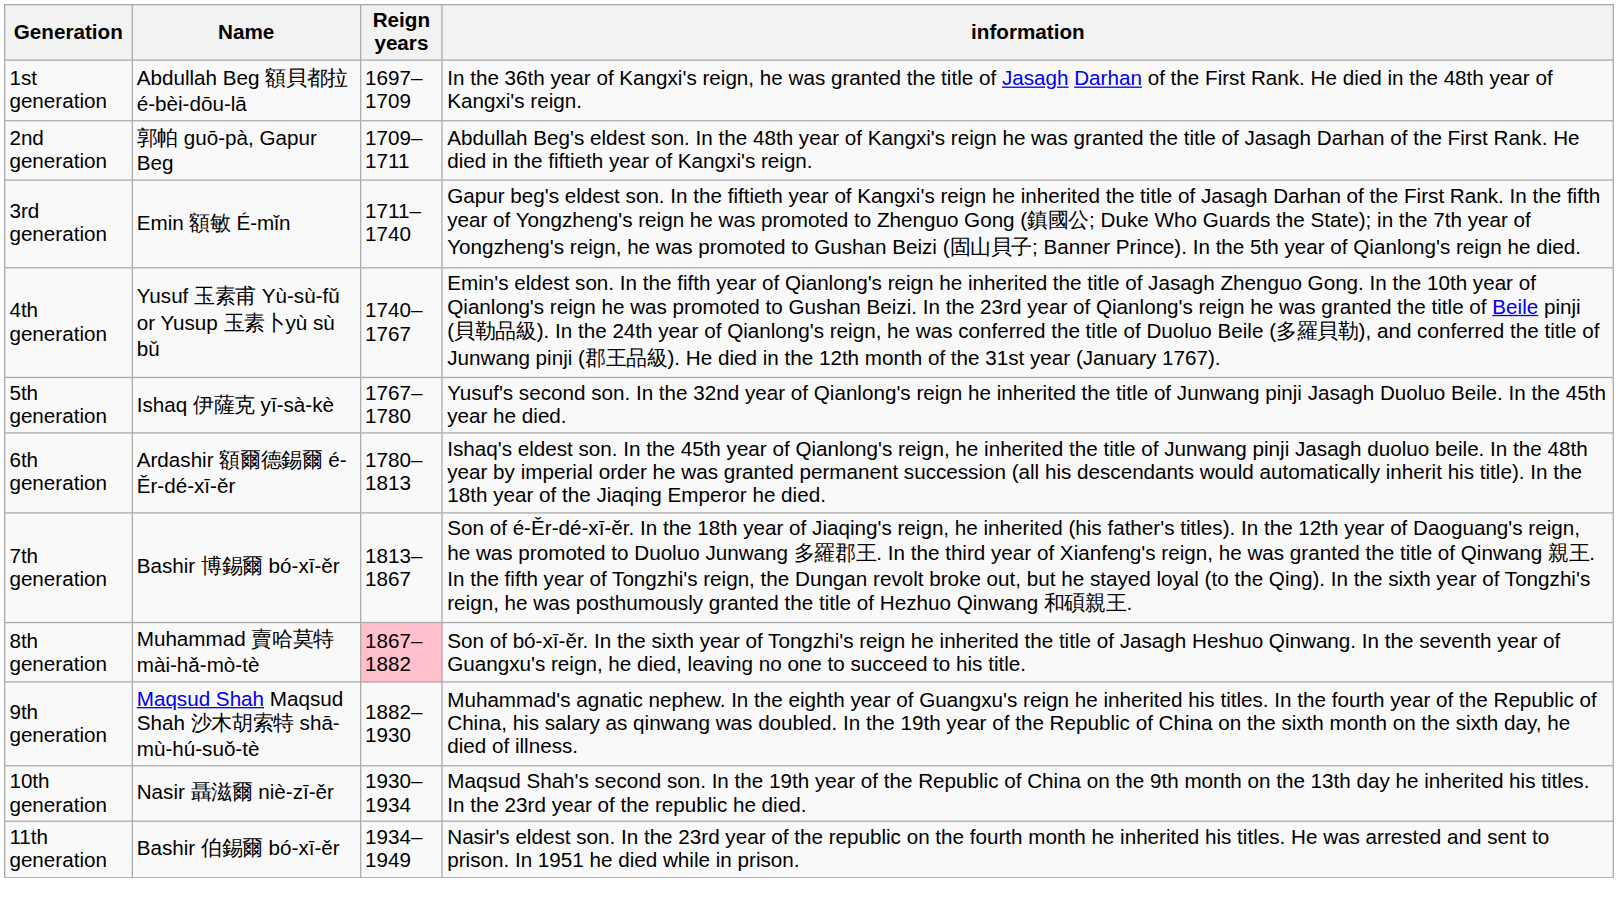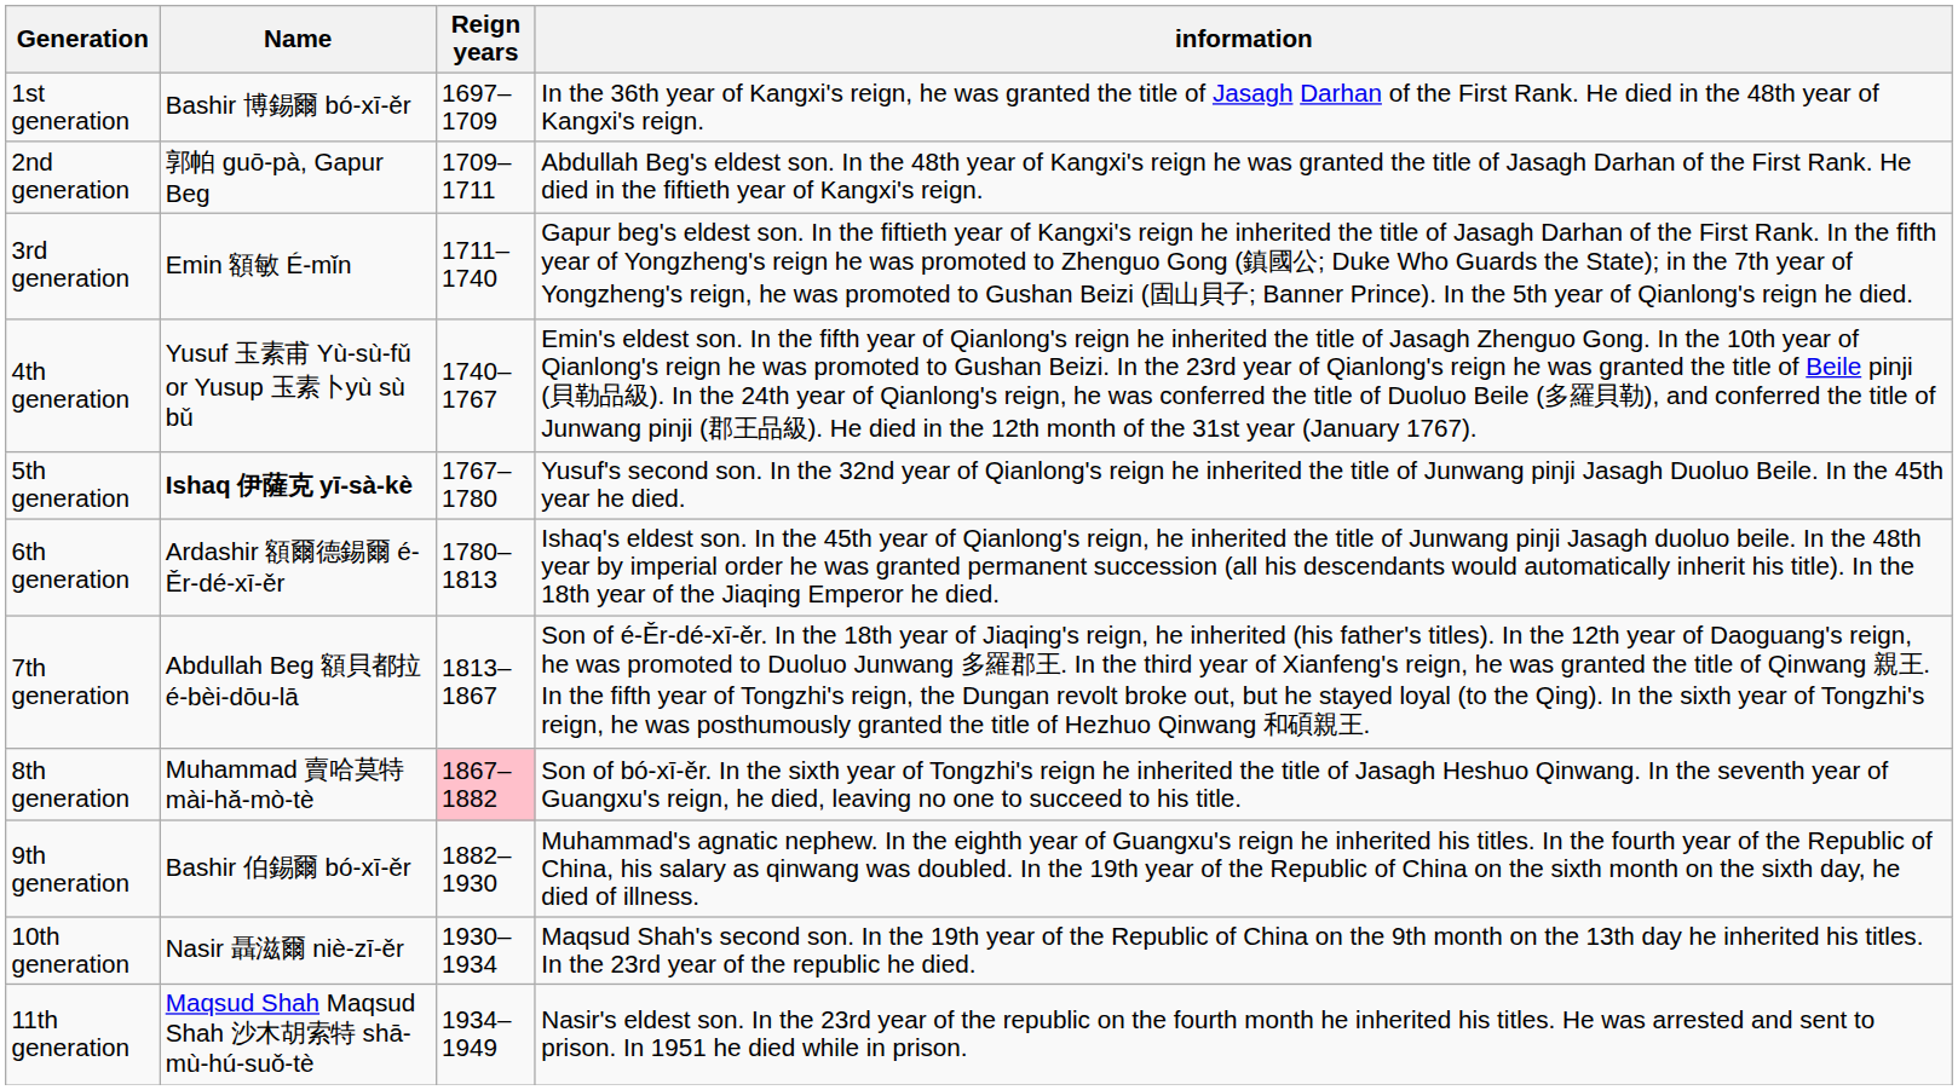1st generation | Name: Abdullah Beg 額貝都拉 é-bèi-dōu-lā -> Bashir 博錫爾 bó-xī-ěr
5th generation | Name: normal -> bold
7th generation | Name: Bashir 博錫爾 bó-xī-ěr -> Abdullah Beg 額貝都拉 é-bèi-dōu-lā
9th generation | Name: Maqsud Shah Maqsud Shah 沙木胡索特 shā-mù-hú-suǒ-tè -> Bashir 伯錫爾 bó-xī-ěr
11th generation | Name: Bashir 伯錫爾 bó-xī-ěr -> Maqsud Shah Maqsud Shah 沙木胡索特 shā-mù-hú-suǒ-tè
